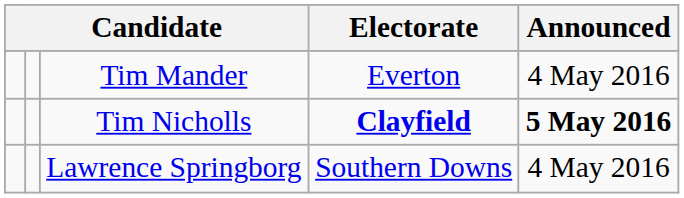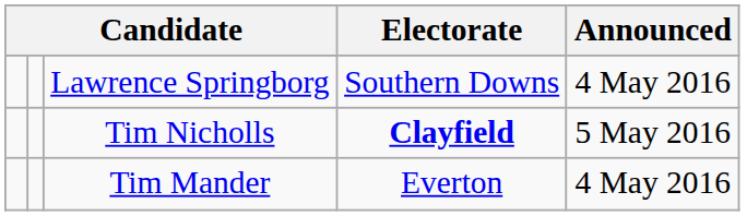rows swapped: Tim Mander <-> Lawrence Springborg
Tim Nicholls | Announced: bold -> normal
